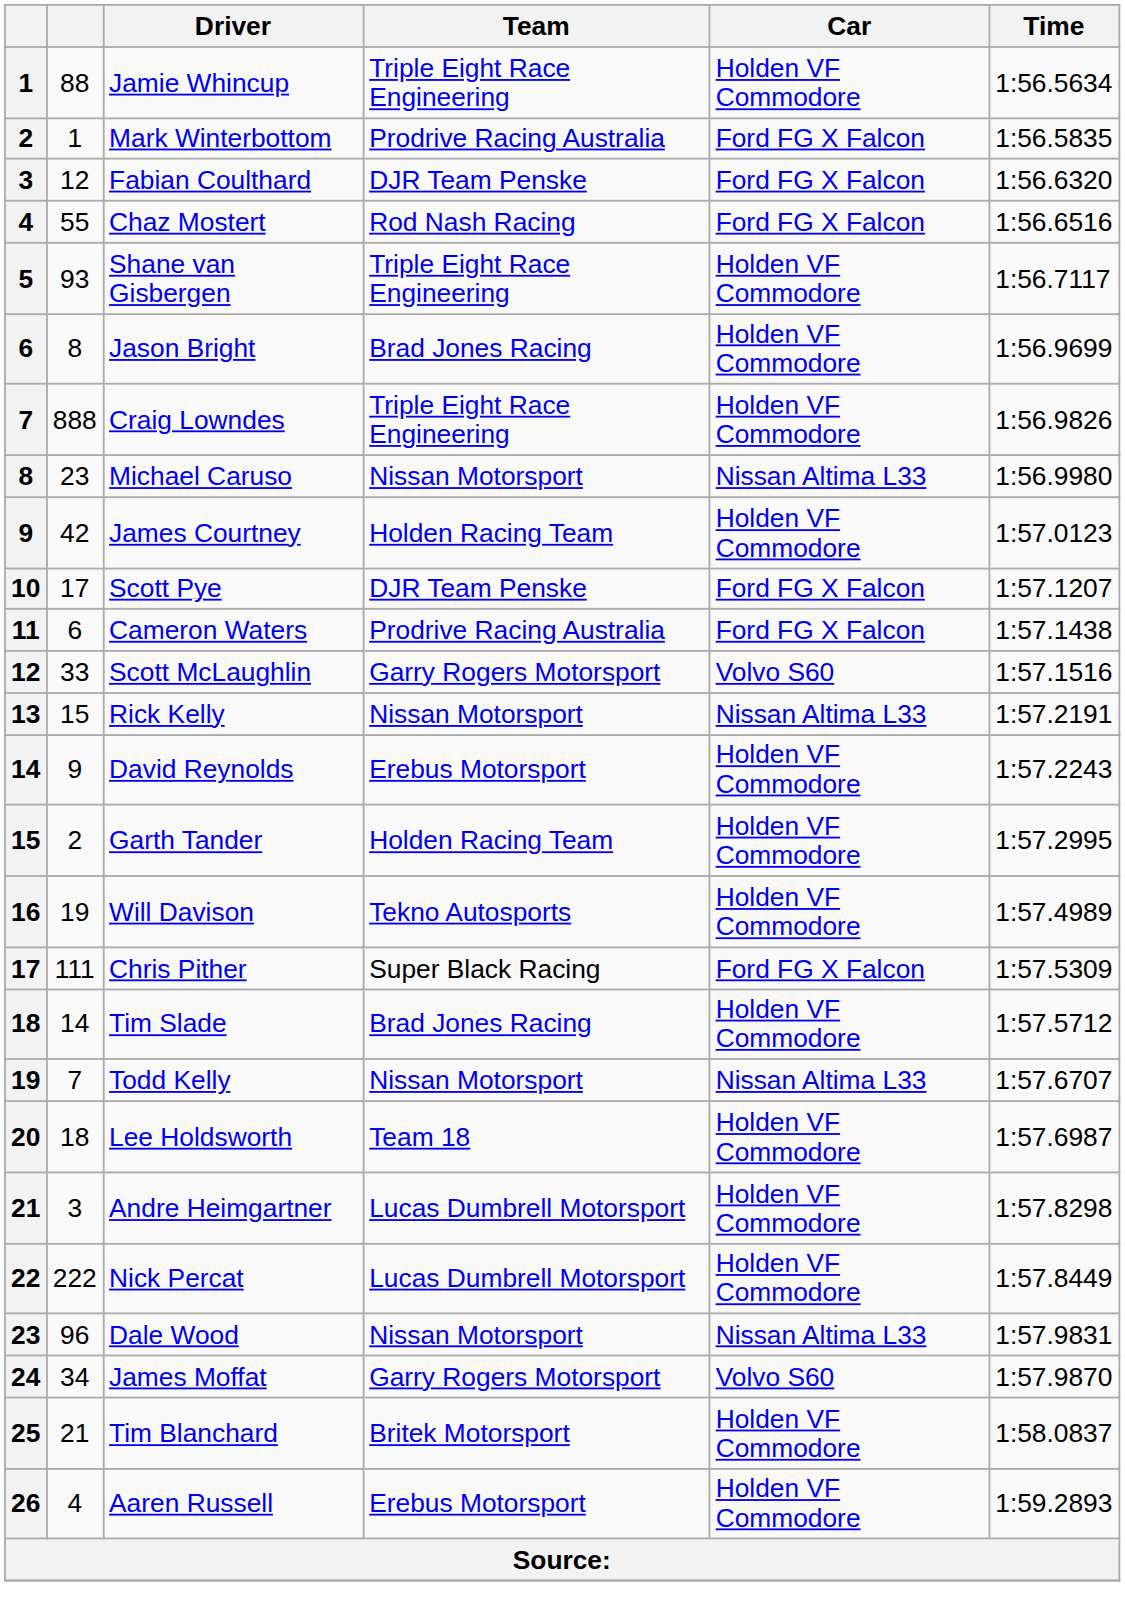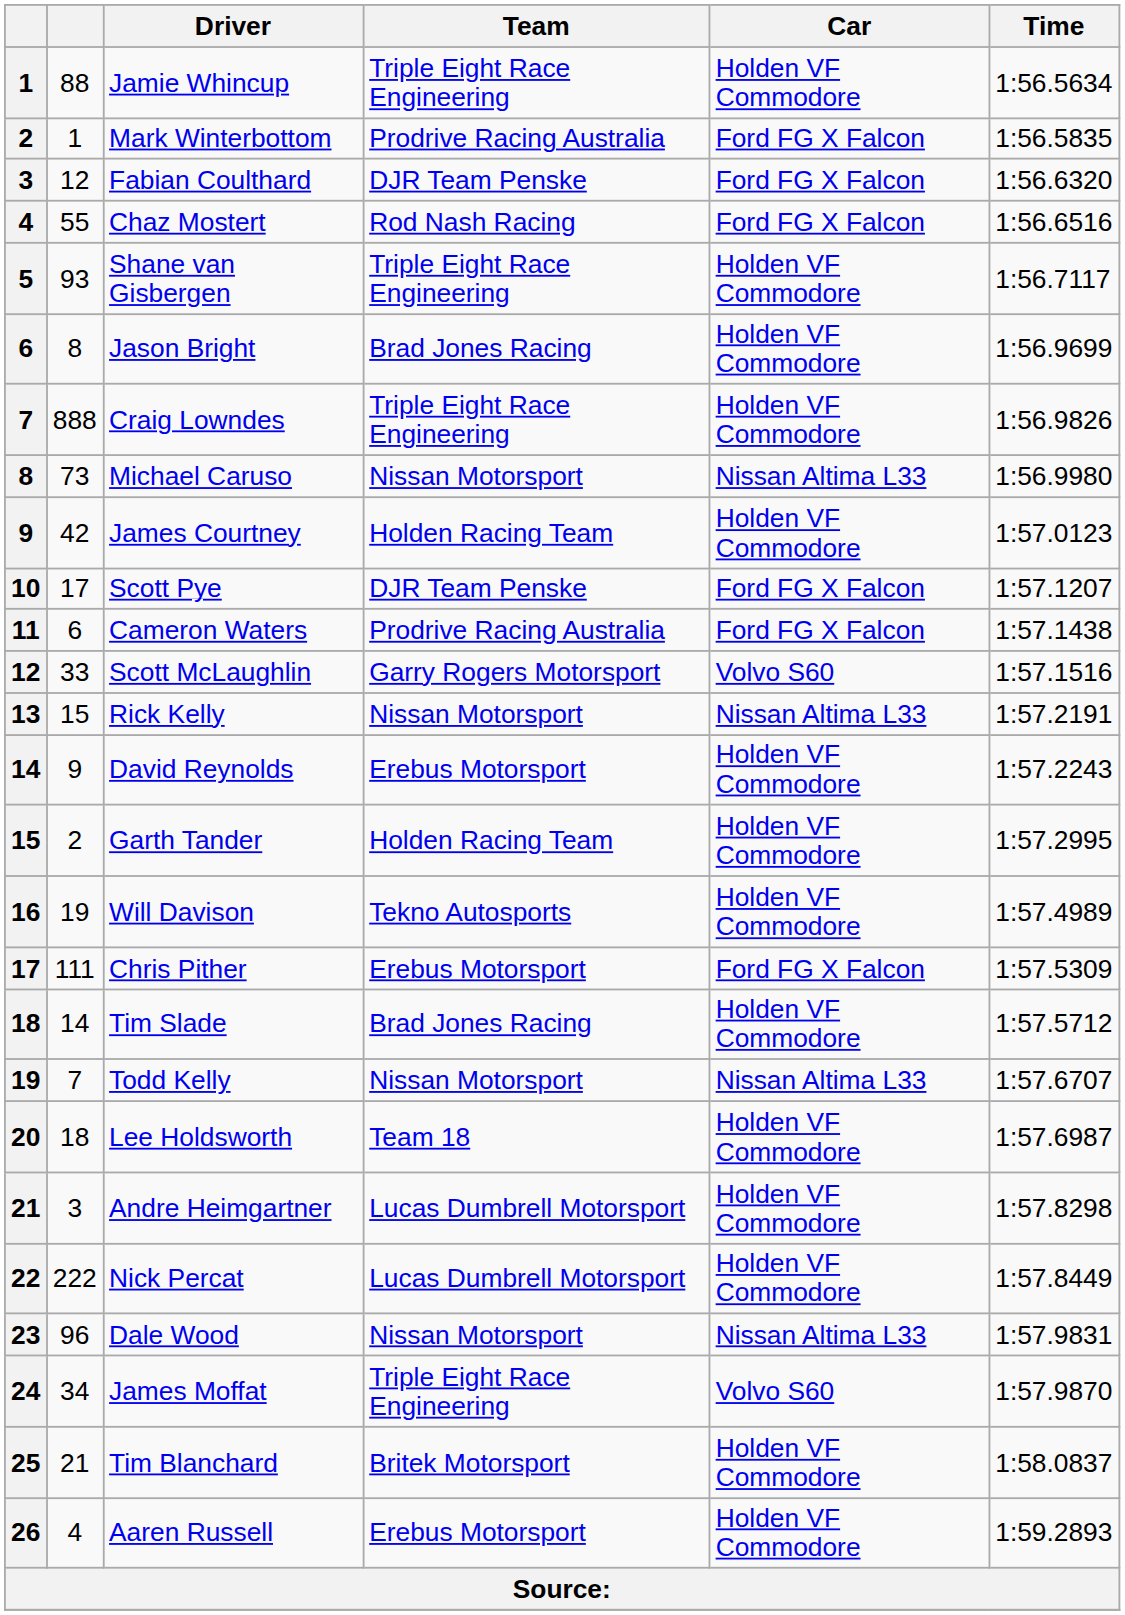Michael Caruso | column 2: 23 -> 73
Chris Pither | Team: Super Black Racing -> Erebus Motorsport
James Moffat | Team: Garry Rogers Motorsport -> Triple Eight Race Engineering
